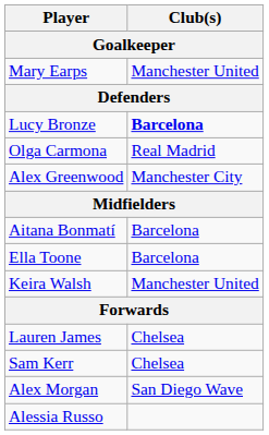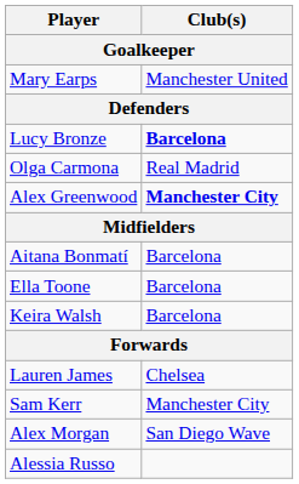Alex Greenwood | Club(s): normal -> bold
Keira Walsh | Club(s): Manchester United -> Barcelona
Sam Kerr | Club(s): Chelsea -> Manchester City
